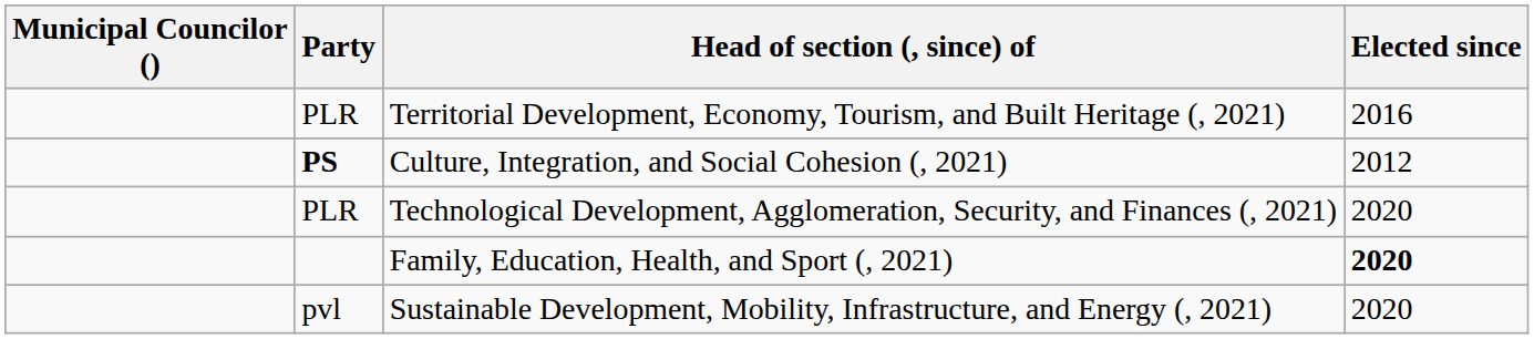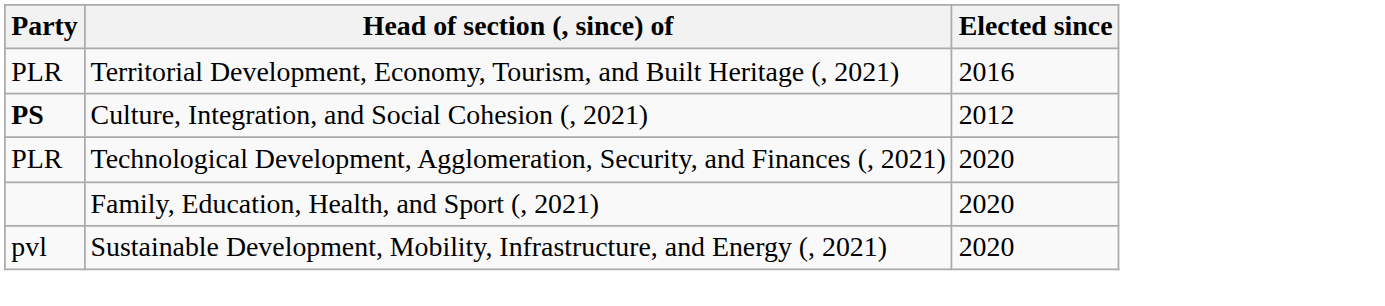- column: Municipal Councilor ()
Family, Education, Health, and Sport (, 2021) | Elected since: bold -> normal
